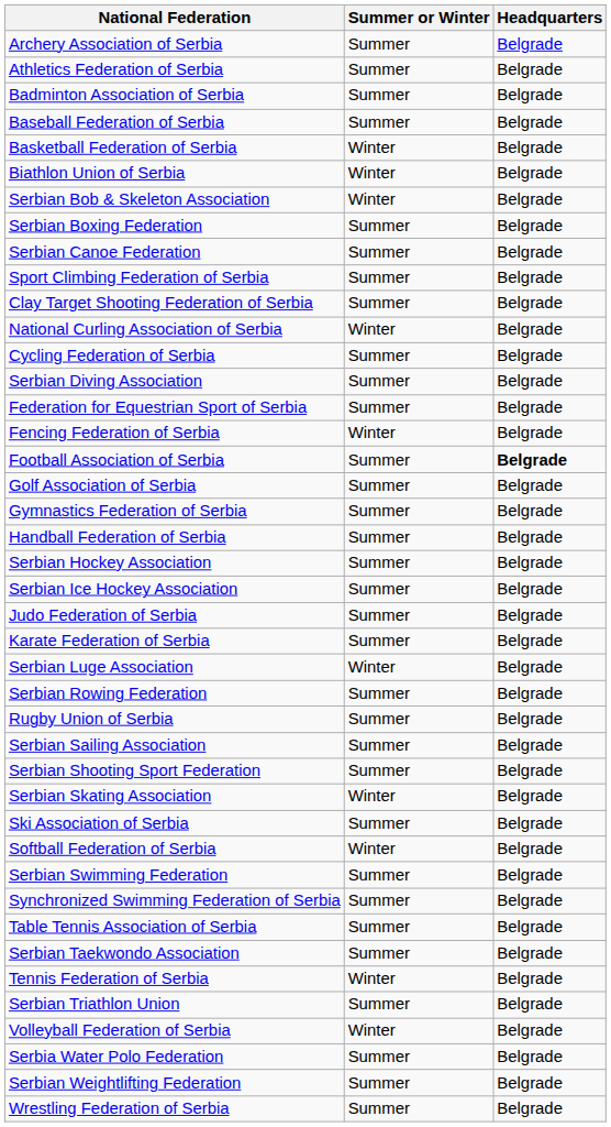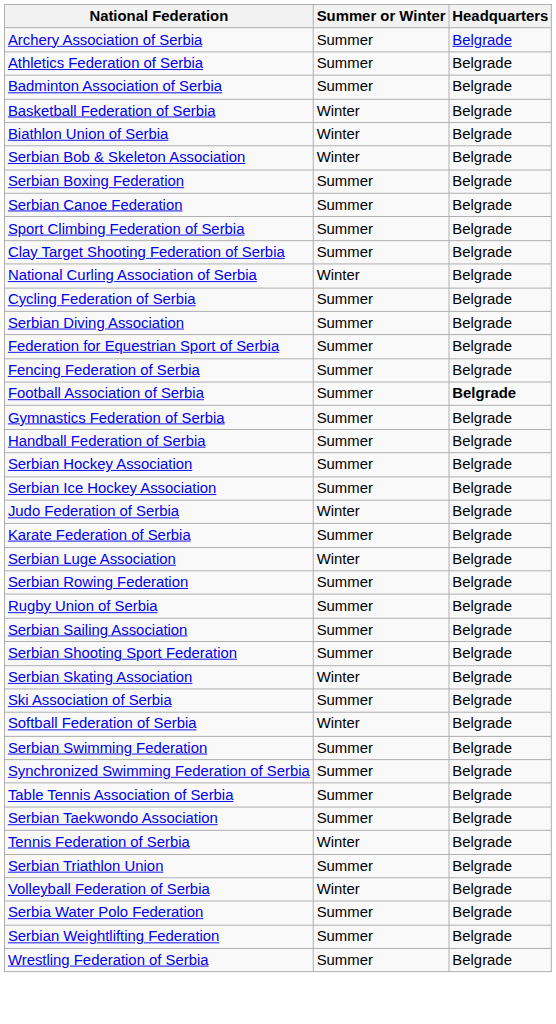- row: Baseball Federation of Serbia | Summer | Belgrade
Fencing Federation of Serbia | Summer or Winter: Winter -> Summer
- row: Golf Association of Serbia | Summer | Belgrade
Judo Federation of Serbia | Summer or Winter: Summer -> Winter
